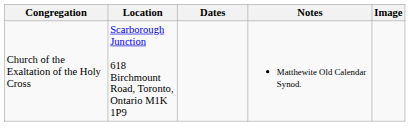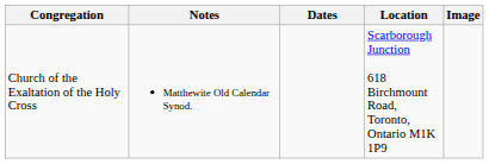columns swapped: Location <-> Notes
